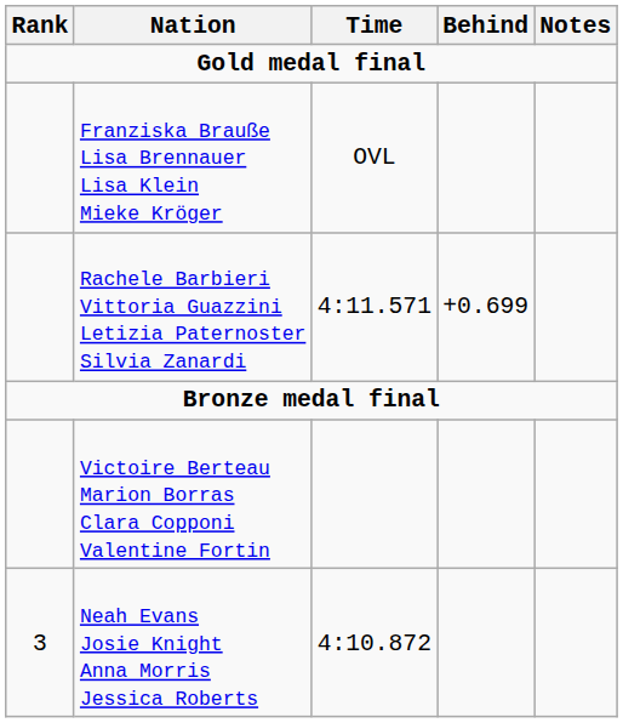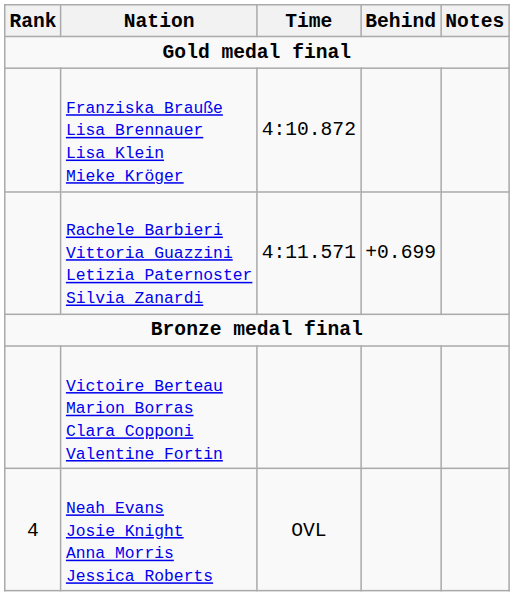Franziska Brauße Lisa Brennauer Lisa Klein Mieke Kröger | Time: OVL -> 4:10.872
Neah Evans Josie Knight Anna Morris Jessica Roberts | Rank: 3 -> 4
Neah Evans Josie Knight Anna Morris Jessica Roberts | Time: 4:10.872 -> OVL
